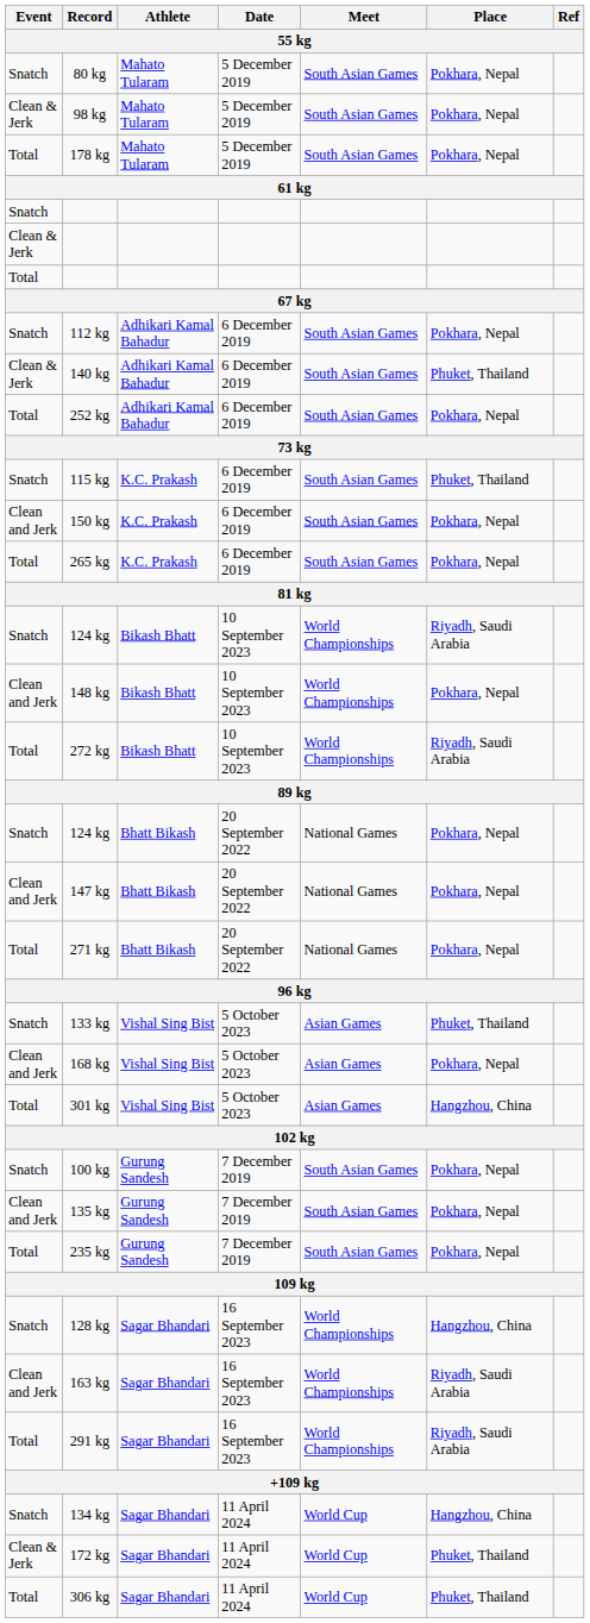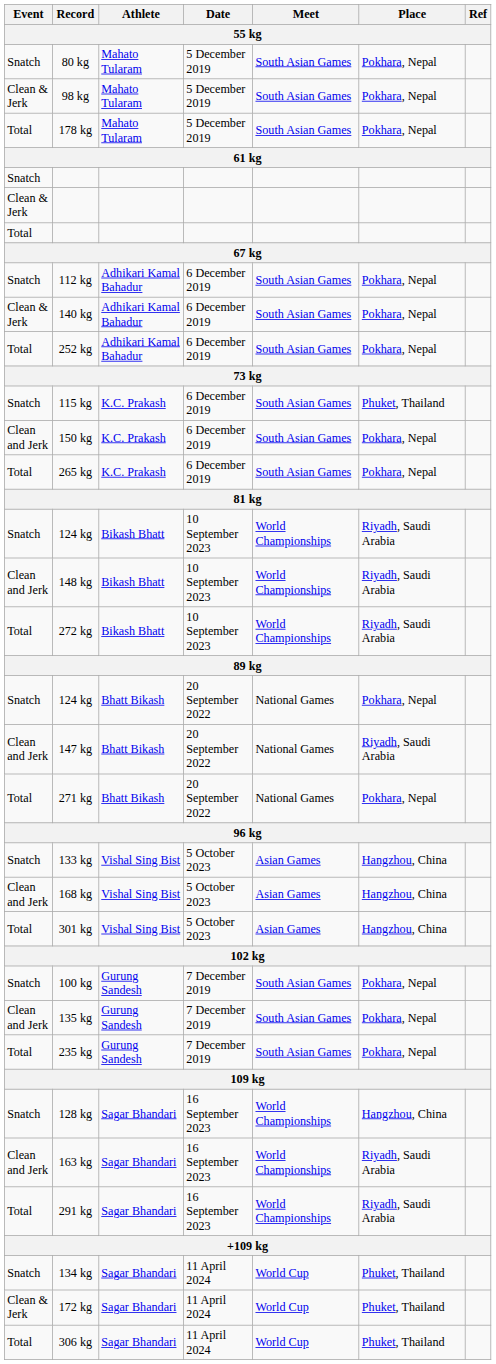140 kg | Place: Phuket, Thailand -> Pokhara, Nepal
148 kg | Place: Pokhara, Nepal -> Riyadh, Saudi Arabia
147 kg | Place: Pokhara, Nepal -> Riyadh, Saudi Arabia
133 kg | Place: Phuket, Thailand -> Hangzhou, China
168 kg | Place: Pokhara, Nepal -> Hangzhou, China
134 kg | Place: Hangzhou, China -> Phuket, Thailand
